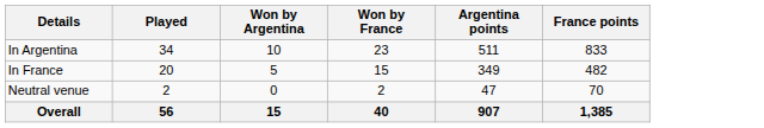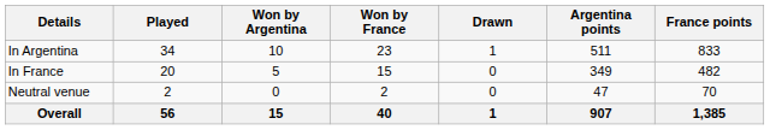+ column: Drawn | 1 | 0 | 0 | 1
